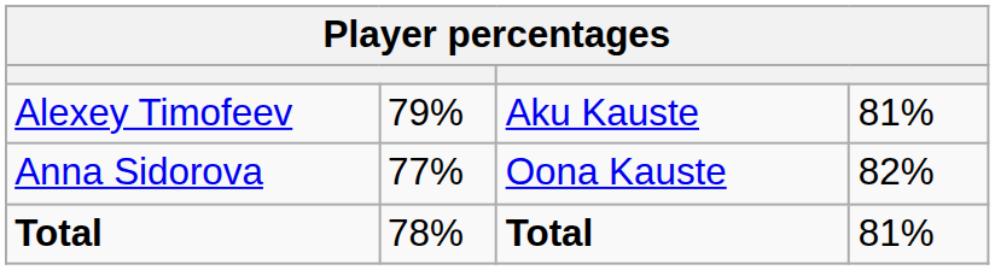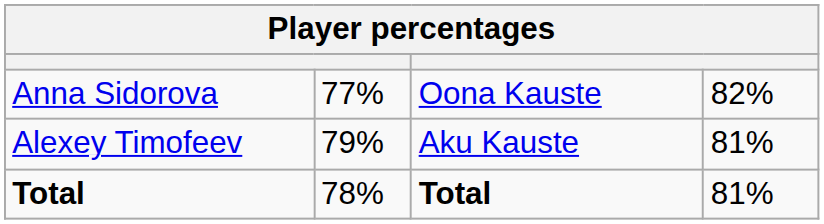rows swapped: Anna Sidorova <-> Alexey Timofeev
